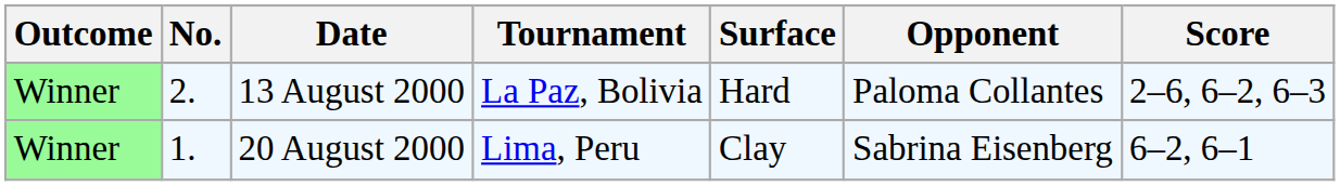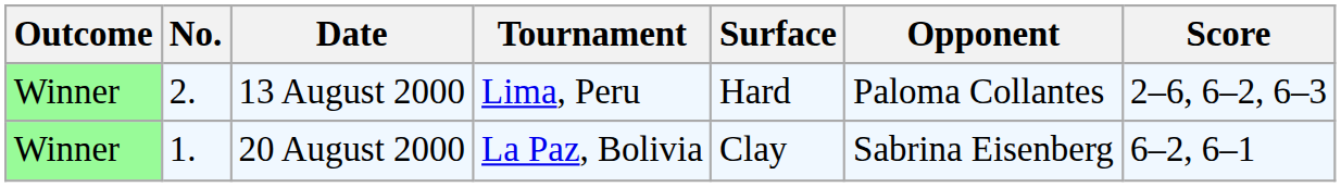13 August 2000 | Tournament: La Paz, Bolivia -> Lima, Peru
20 August 2000 | Tournament: Lima, Peru -> La Paz, Bolivia
